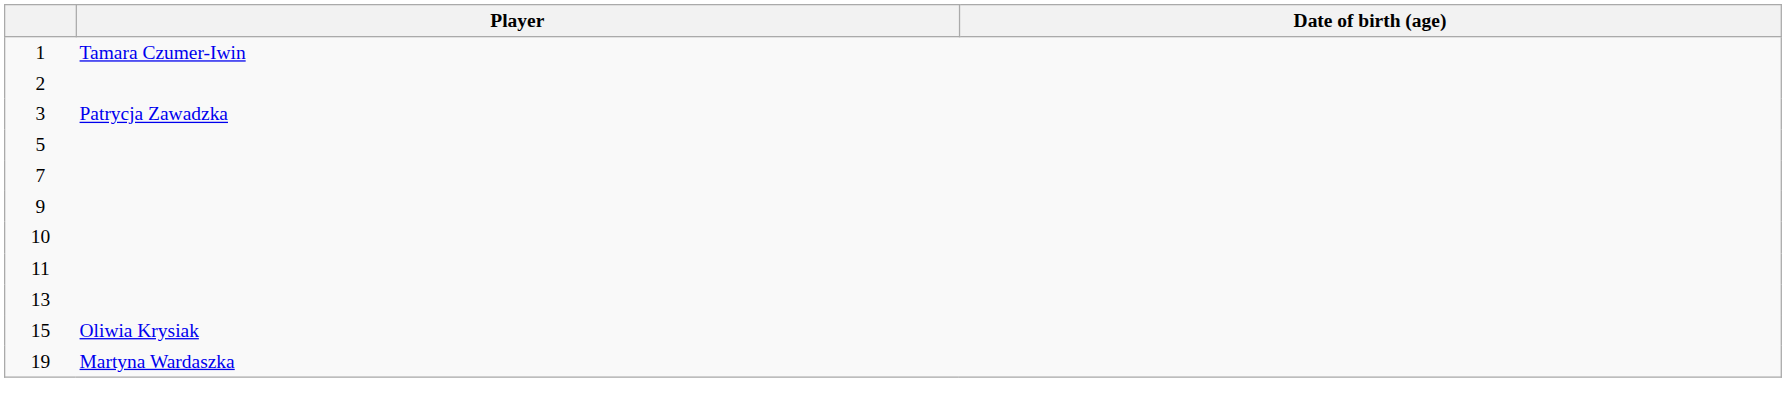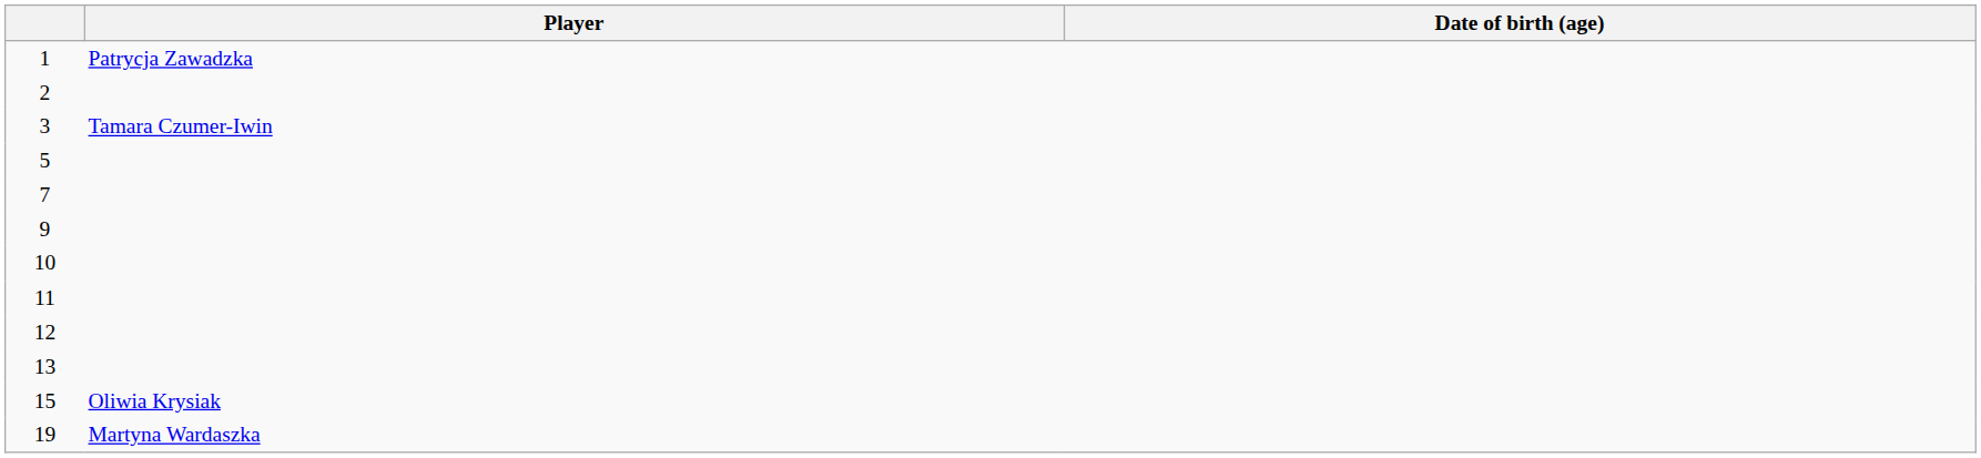1 | Player: Tamara Czumer-Iwin -> Patrycja Zawadzka
3 | Player: Patrycja Zawadzka -> Tamara Czumer-Iwin
+ row: 12
